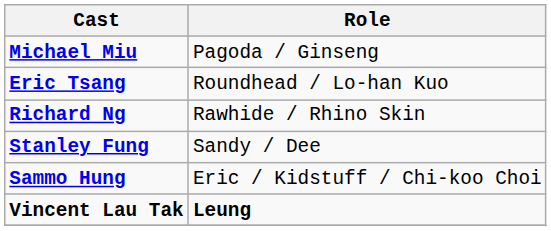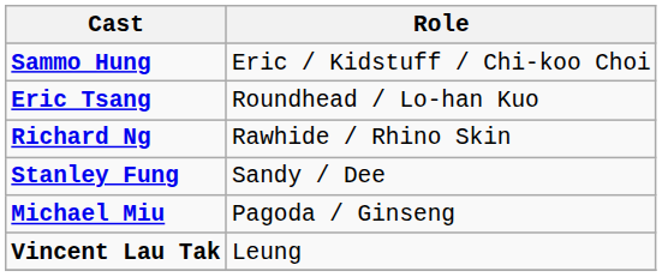rows swapped: Sammo Hung <-> Michael Miu
Vincent Lau Tak | Role: bold -> normal
